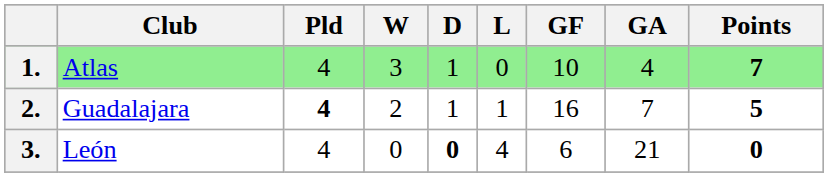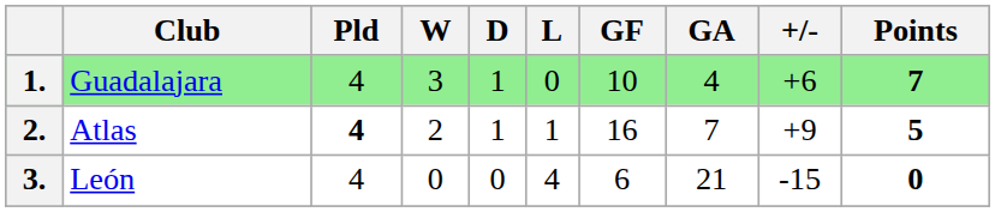+ column: +/- | +6 | +9 | -15
1. | Club: Atlas -> Guadalajara
2. | Club: Guadalajara -> Atlas
3. | D: bold -> normal
